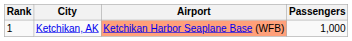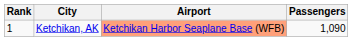Ketchikan, AK | Passengers: 1,000 -> 1,090
